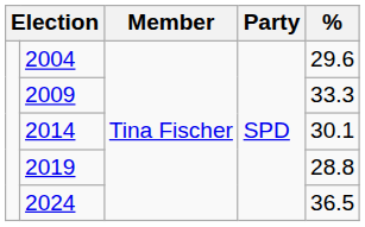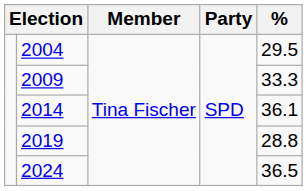2004 | %: 29.6 -> 29.5
2014 | %: 30.1 -> 36.1
